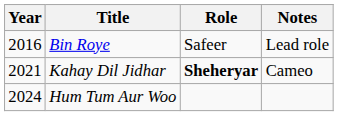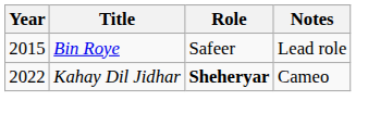Bin Roye | Year: 2016 -> 2015
Kahay Dil Jidhar | Year: 2021 -> 2022
- row: 2024 | Hum Tum Aur Woo
